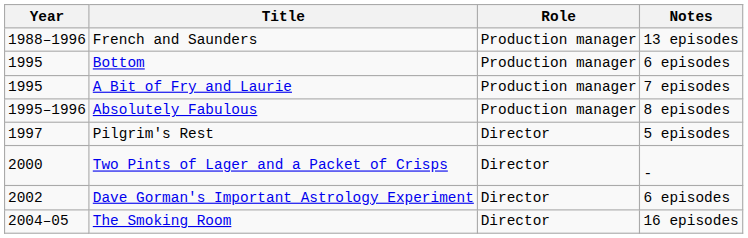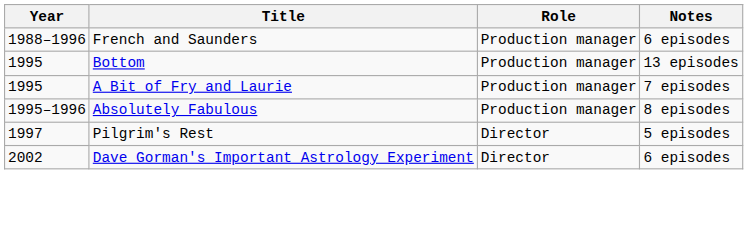French and Saunders | Notes: 13 episodes -> 6 episodes
Bottom | Notes: 6 episodes -> 13 episodes
- row: 2000 | Two Pints of Lager and a Packet of Crisps | Director | -
- row: 2004–05 | The Smoking Room | Director | 16 episodes
